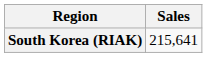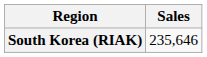South Korea (RIAK) | Sales: 215,641 -> 235,646
